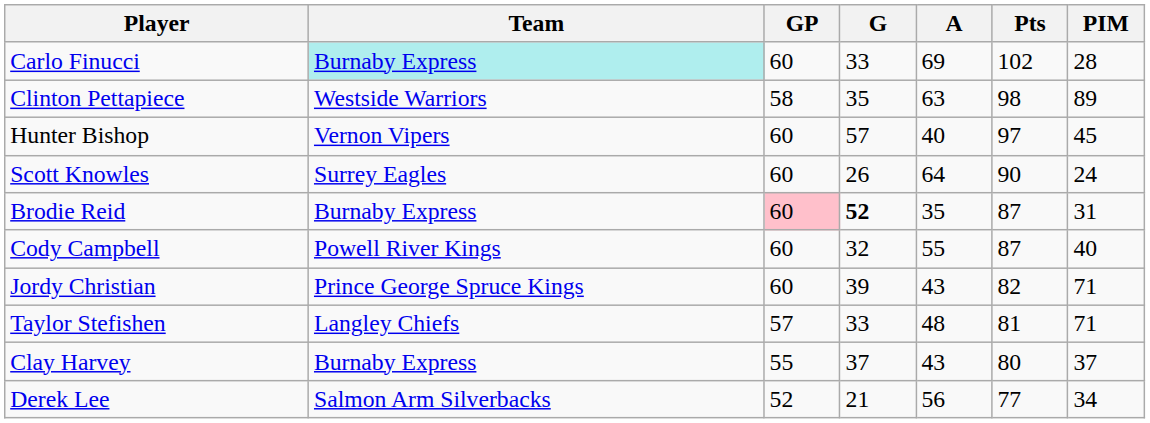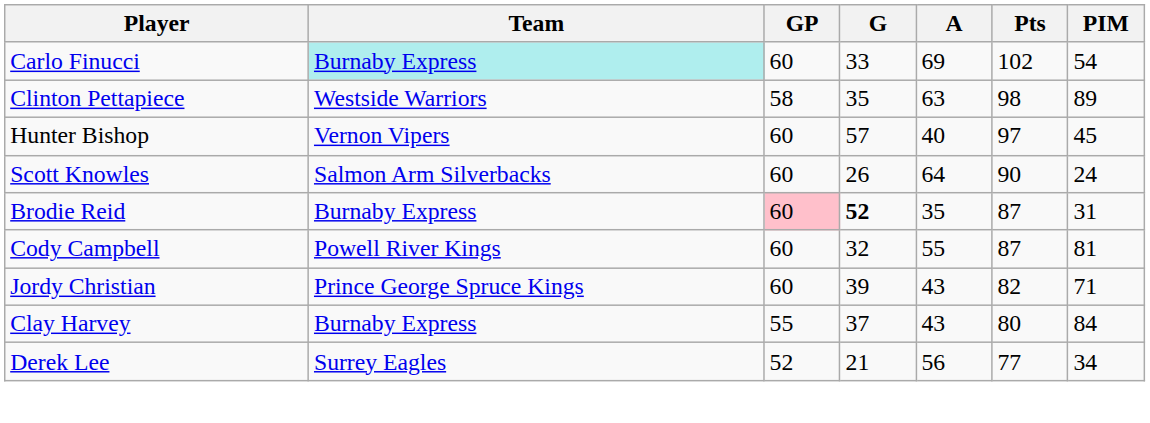Carlo Finucci | PIM: 28 -> 54
Scott Knowles | Team: Surrey Eagles -> Salmon Arm Silverbacks
Cody Campbell | PIM: 40 -> 81
- row: Taylor Stefishen | Langley Chiefs | 57 | 33 | 48 | 81 | 71
Clay Harvey | PIM: 37 -> 84
Derek Lee | Team: Salmon Arm Silverbacks -> Surrey Eagles
